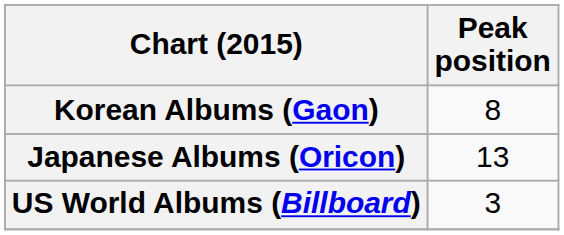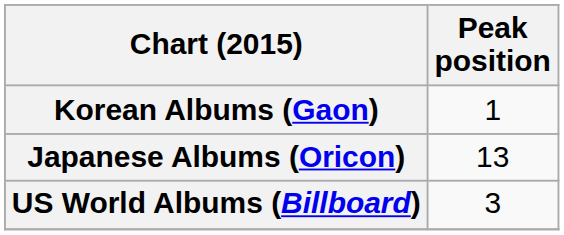Korean Albums (Gaon) | Peak position: 8 -> 1
